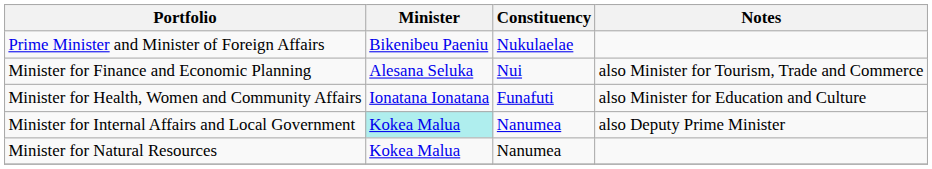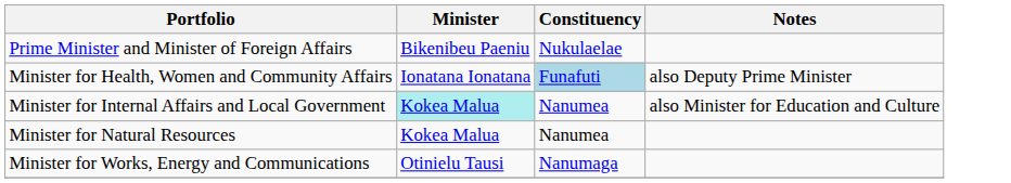- row: Minister for Finance and Economic Planning | Alesana Seluka | Nui | also Minister for Tourism, Trade and Commerce
Minister for Health, Women and Community Affairs | Constituency: no background -> lightblue background
Minister for Health, Women and Community Affairs | Notes: also Minister for Education and Culture -> also Deputy Prime Minister
Minister for Internal Affairs and Local Government | Notes: also Deputy Prime Minister -> also Minister for Education and Culture
+ row: Minister for Works, Energy and Communications | Otinielu Tausi | Nanumaga
